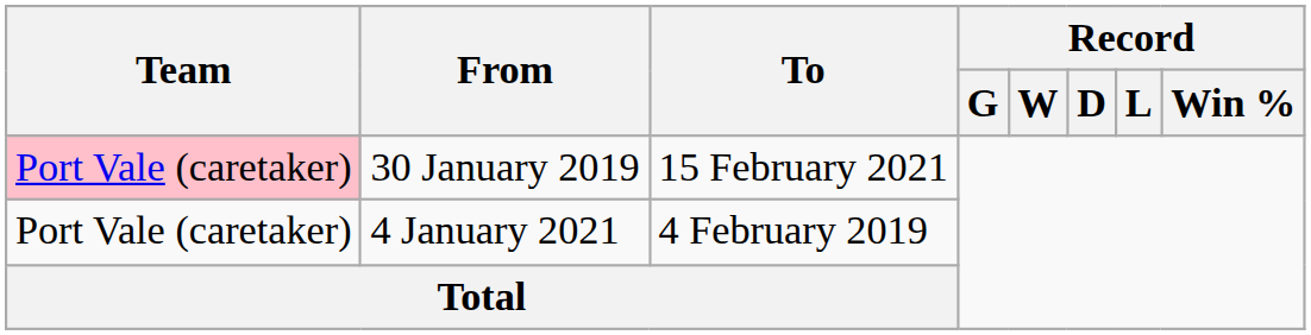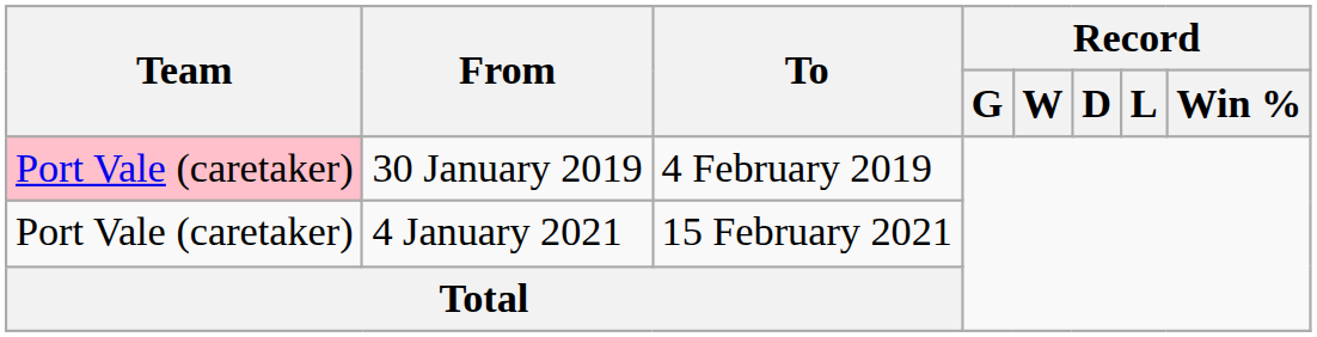30 January 2019 | To: 15 February 2021 -> 4 February 2019
4 January 2021 | To: 4 February 2019 -> 15 February 2021
